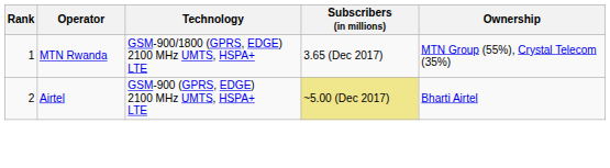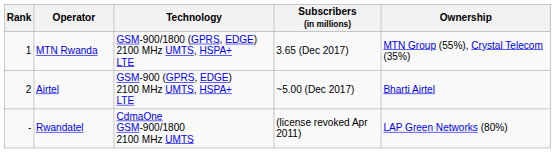Airtel | Subscribers (in millions): khaki background -> no background
+ row: - | Rwandatel | CdmaOne GSM-900/1800 2100 MHz UMTS | (license revoked Apr 2011) | LAP Green Networks (80%)
